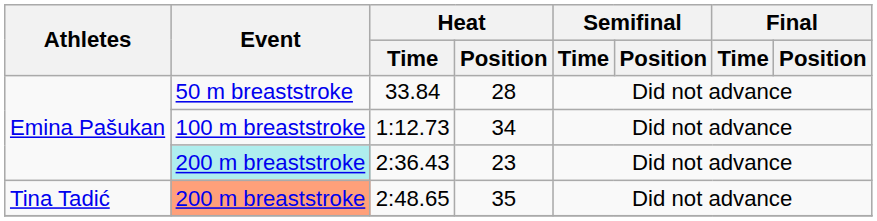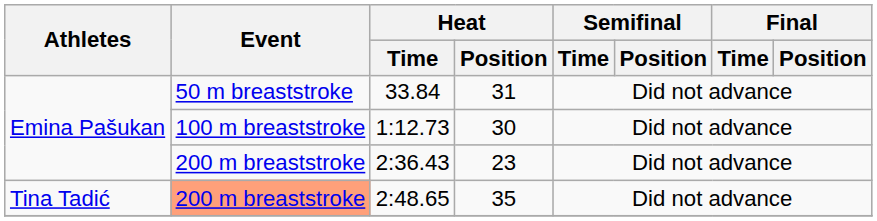33.84 | Heat / Position: 28 -> 31
1:12.73 | Heat / Position: 34 -> 30
2:36.43 | Event: paleturquoise background -> no background
